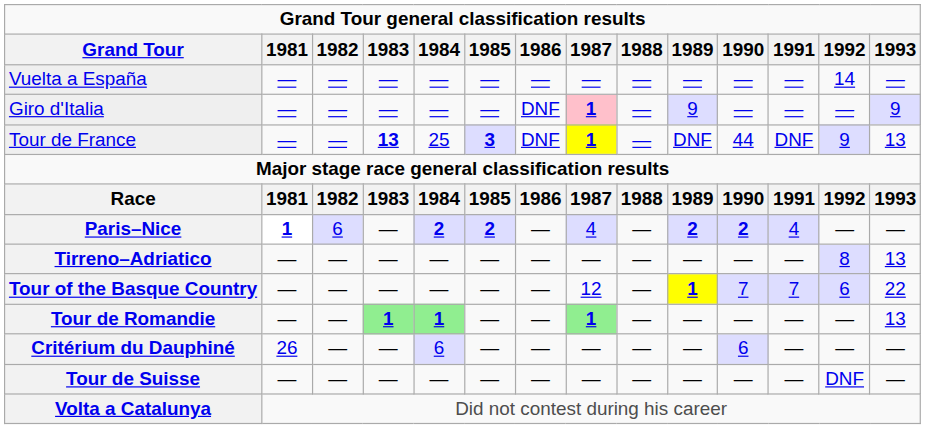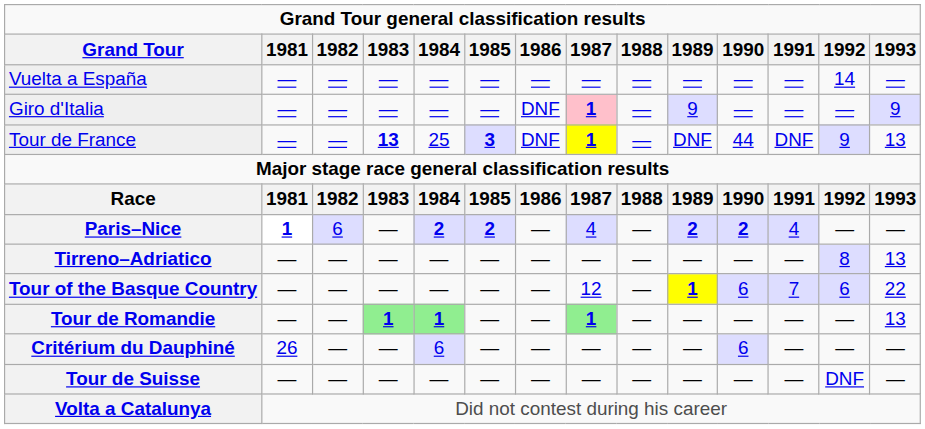Tour of the Basque Country | 1990: 7 -> 6
